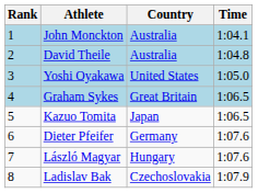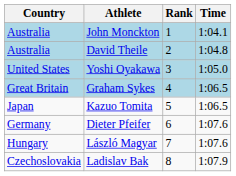columns swapped: Rank <-> Country
